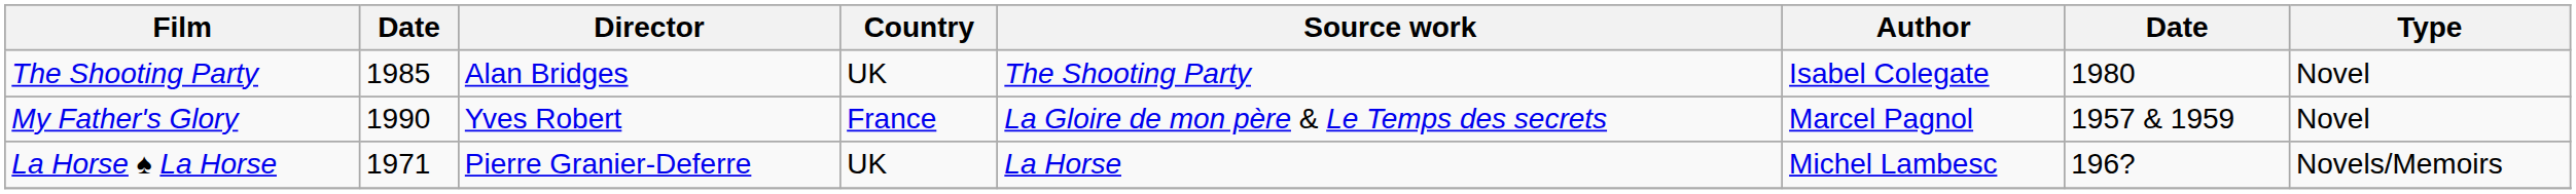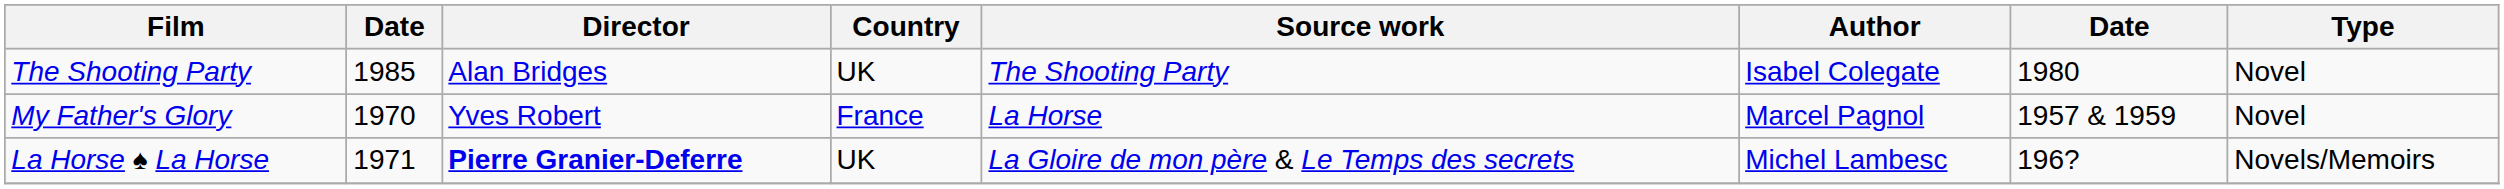My Father's Glory | column 2: 1990 -> 1970
My Father's Glory | Source work: La Gloire de mon père & Le Temps des secrets -> La Horse
La Horse ♠ La Horse | Director: normal -> bold
La Horse ♠ La Horse | Source work: La Horse -> La Gloire de mon père & Le Temps des secrets
